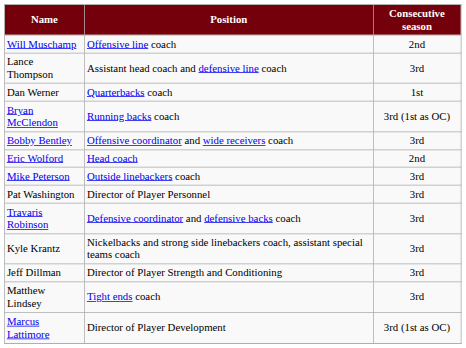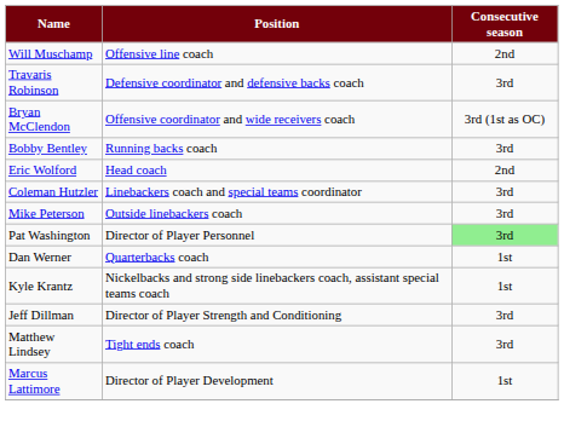- row: Lance Thompson | Assistant head coach and defensive line coach | 3rd
rows swapped: Travaris Robinson <-> Dan Werner
Bryan McClendon | Position: Running backs coach -> Offensive coordinator and wide receivers coach
Bobby Bentley | Position: Offensive coordinator and wide receivers coach -> Running backs coach
+ row: Coleman Hutzler | Linebackers coach and special teams coordinator | 3rd
Pat Washington | Consecutive season: no background -> lightgreen background
Kyle Krantz | Consecutive season: 3rd -> 1st
Marcus Lattimore | Consecutive season: 3rd (1st as OC) -> 1st
